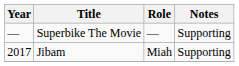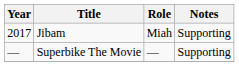rows swapped: Jibam <-> Superbike The Movie
